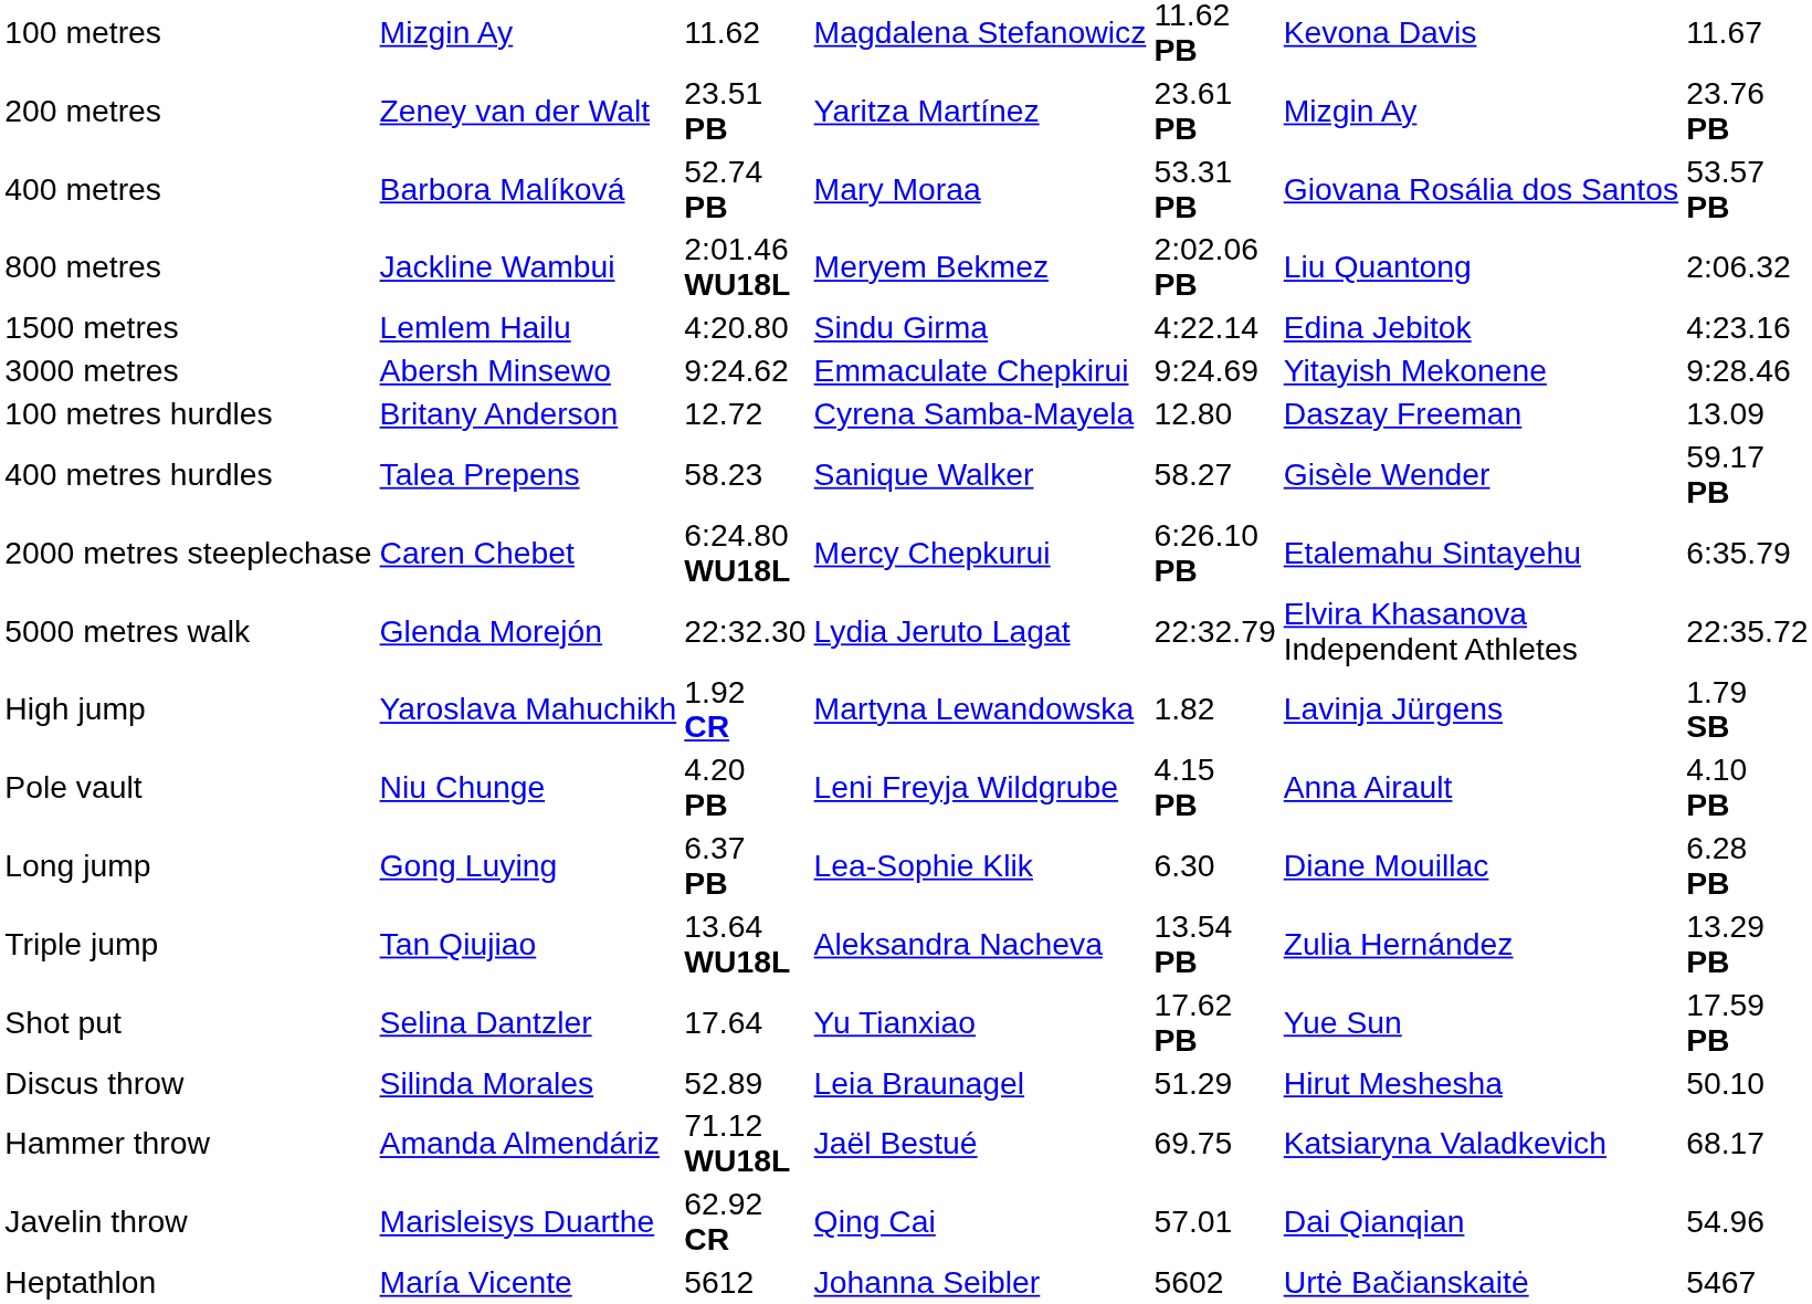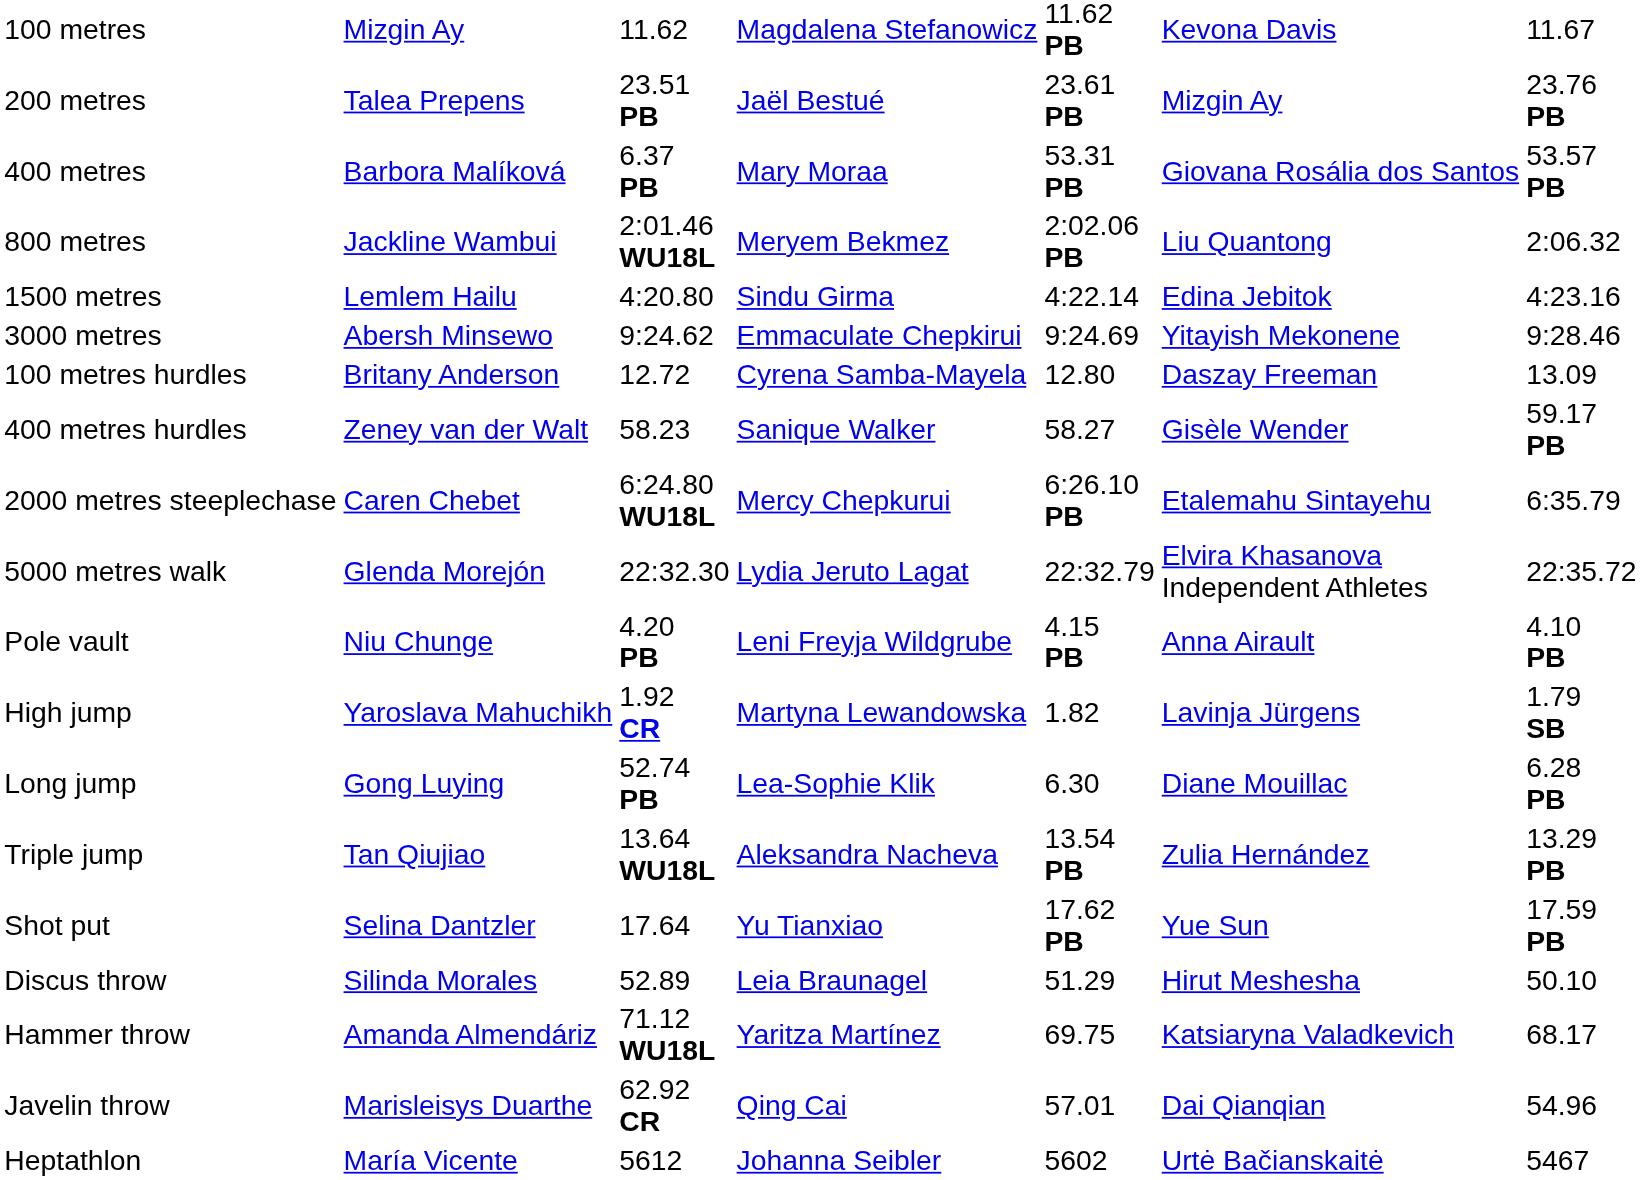200 metres | column 2: Zeney van der Walt -> Talea Prepens
200 metres | column 4: Yaritza Martínez -> Jaël Bestué
400 metres | column 3: 52.74 PB -> 6.37 PB
400 metres hurdles | column 2: Talea Prepens -> Zeney van der Walt
rows swapped: High jump <-> Pole vault
Long jump | column 3: 6.37 PB -> 52.74 PB
Hammer throw | column 4: Jaël Bestué -> Yaritza Martínez
